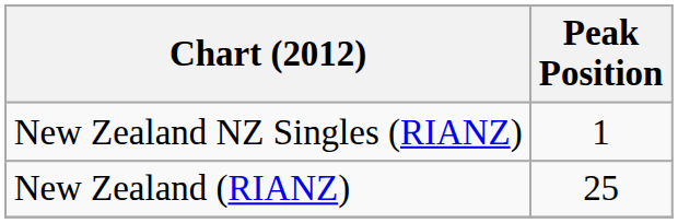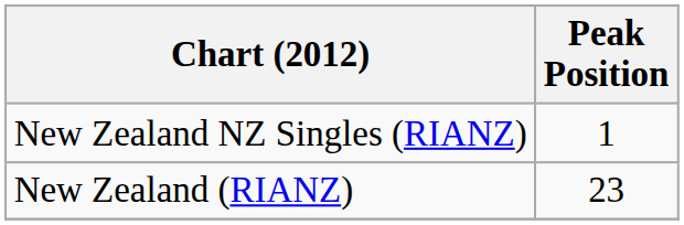New Zealand (RIANZ) | Peak Position: 25 -> 23
